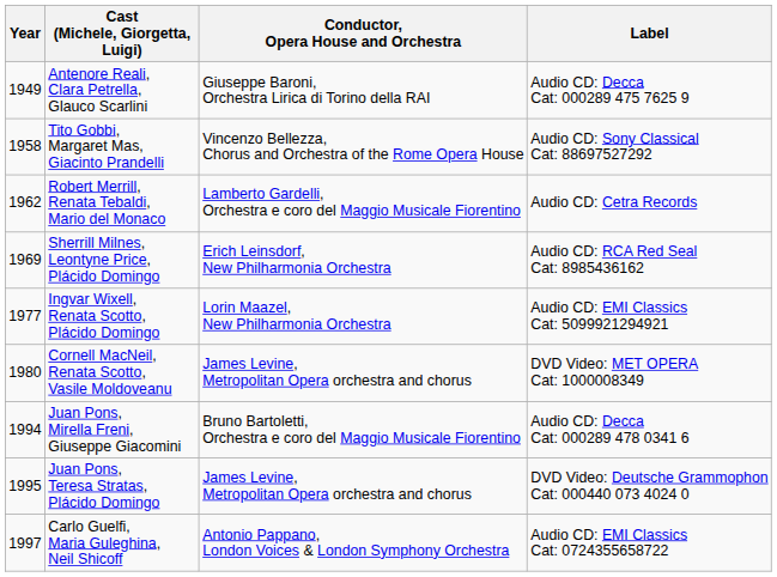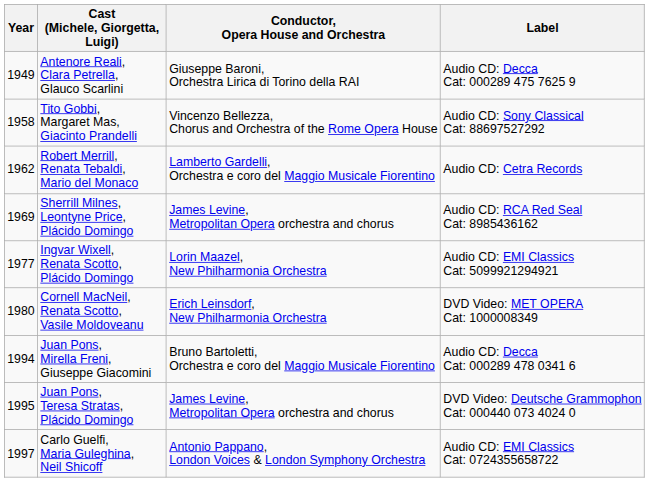Sherrill Milnes, Leontyne Price, Plácido Domingo | Conductor, Opera House and Orchestra: Erich Leinsdorf, New Philharmonia Orchestra -> James Levine, Metropolitan Opera orchestra and chorus
Cornell MacNeil, Renata Scotto, Vasile Moldoveanu | Conductor, Opera House and Orchestra: James Levine, Metropolitan Opera orchestra and chorus -> Erich Leinsdorf, New Philharmonia Orchestra
